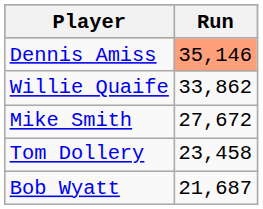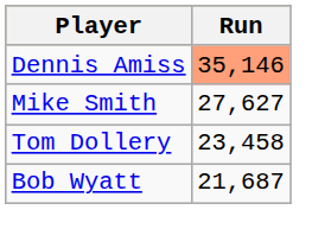- row: Willie Quaife | 33,862
Mike Smith | Run: 27,672 -> 27,627
